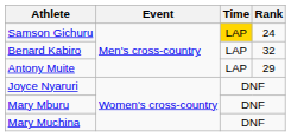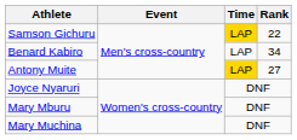Samson Gichuru | Rank: 24 -> 22
Benard Kabiro | Rank: 32 -> 34
Antony Muite | Time: no background -> gold background
Antony Muite | Rank: 29 -> 27
